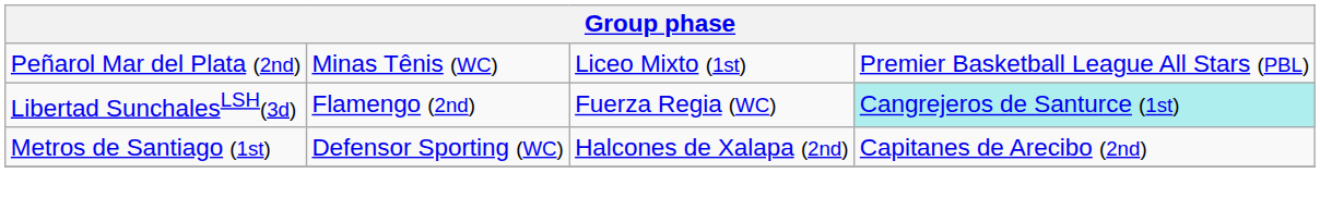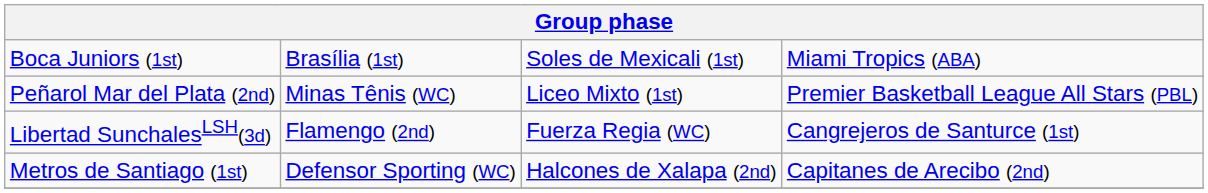+ row: Boca Juniors (1st) | Brasília (1st) | Soles de Mexicali (1st) | Miami Tropics (ABA)
Libertad SunchalesLSH(3d) | column 4: paleturquoise background -> no background
